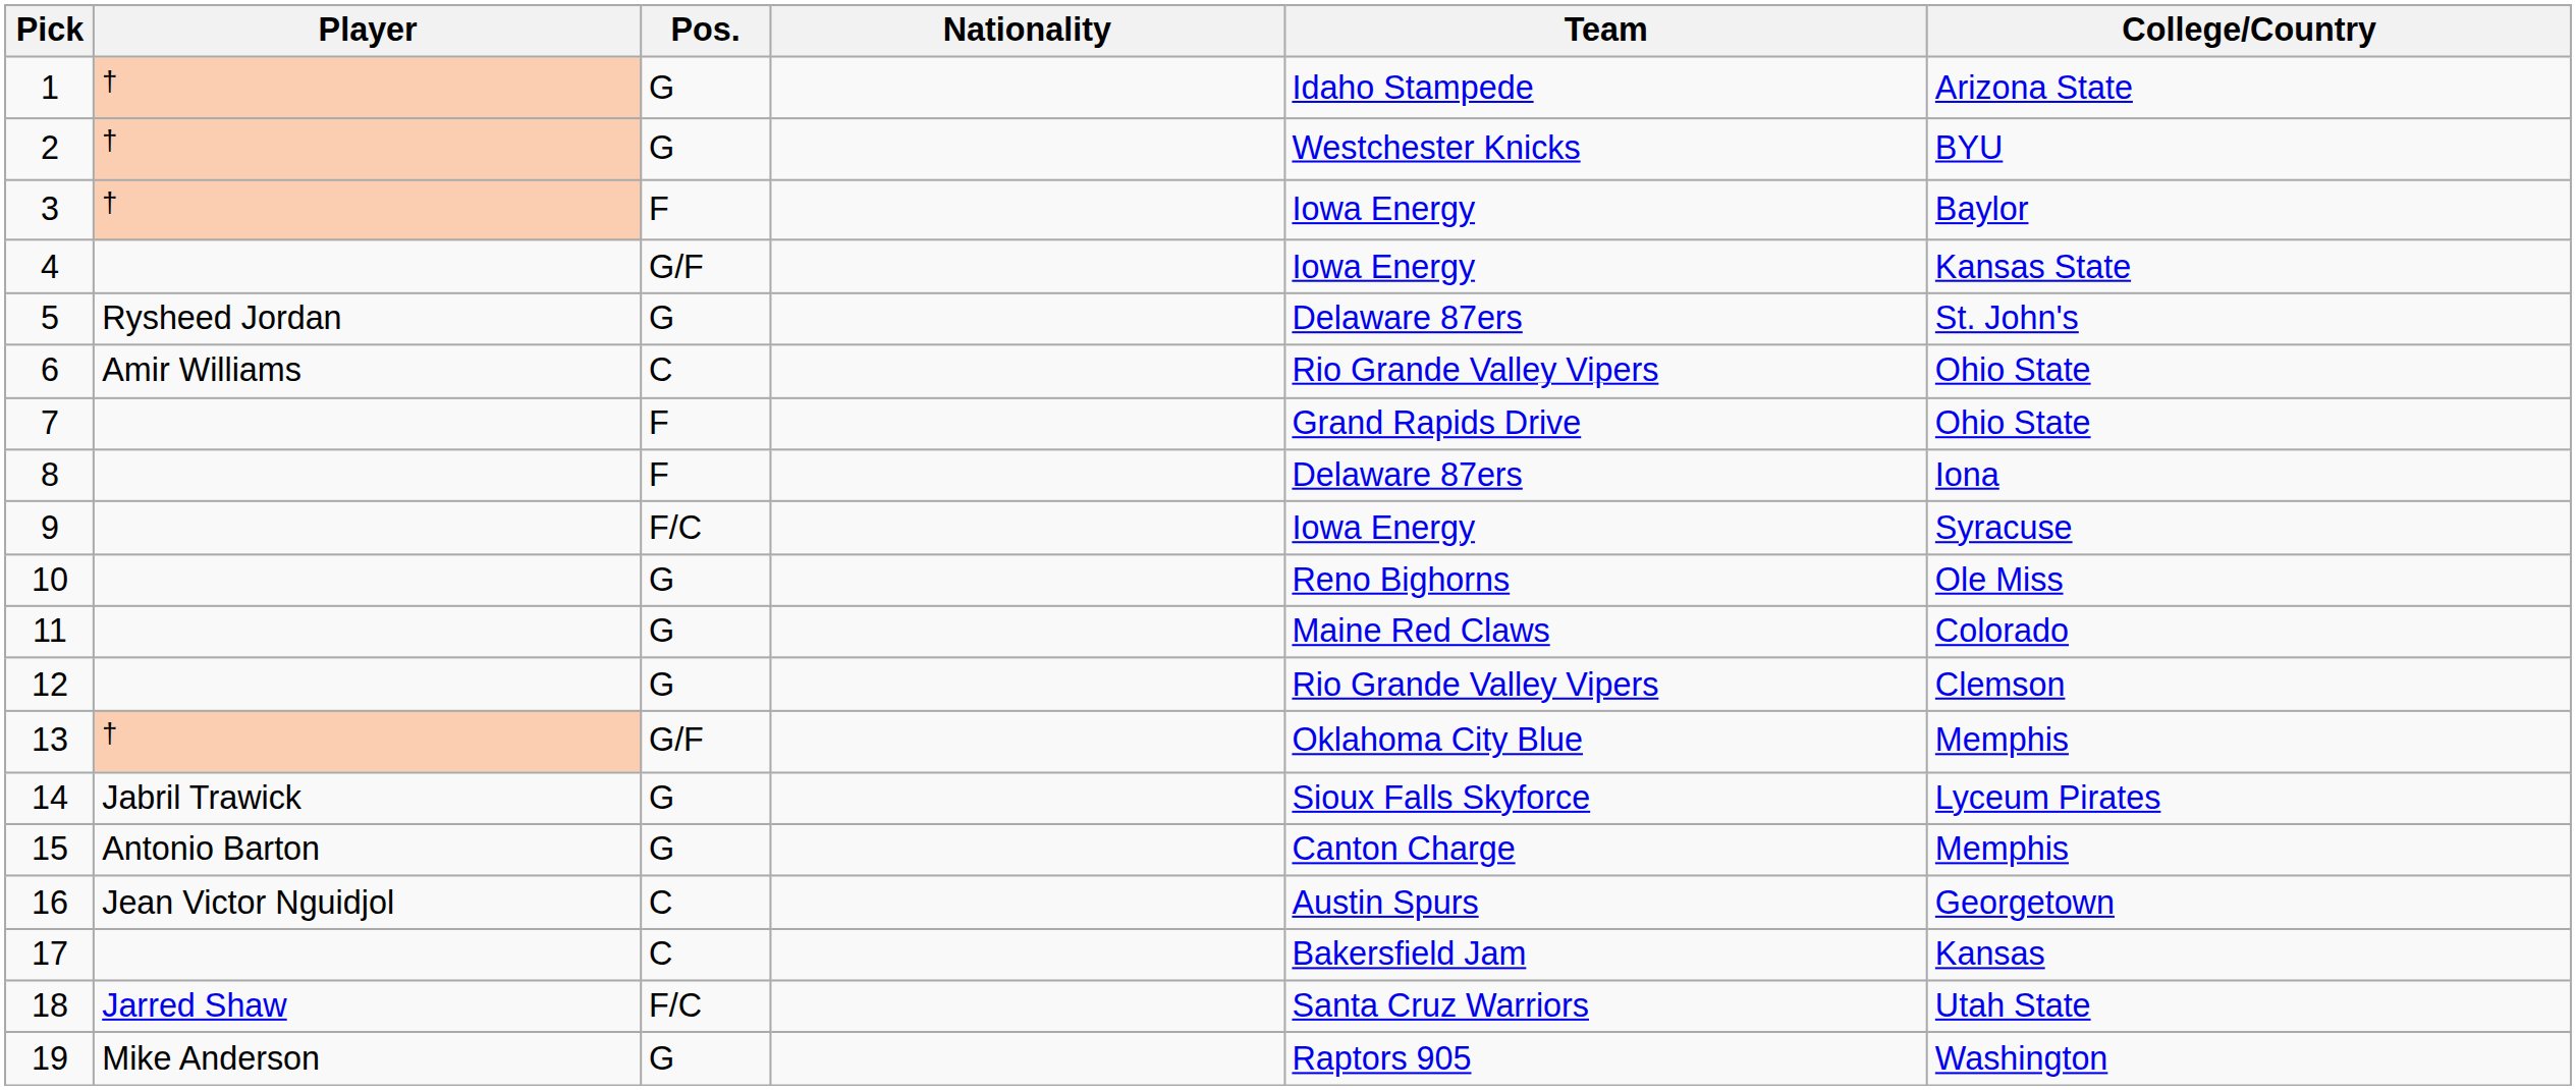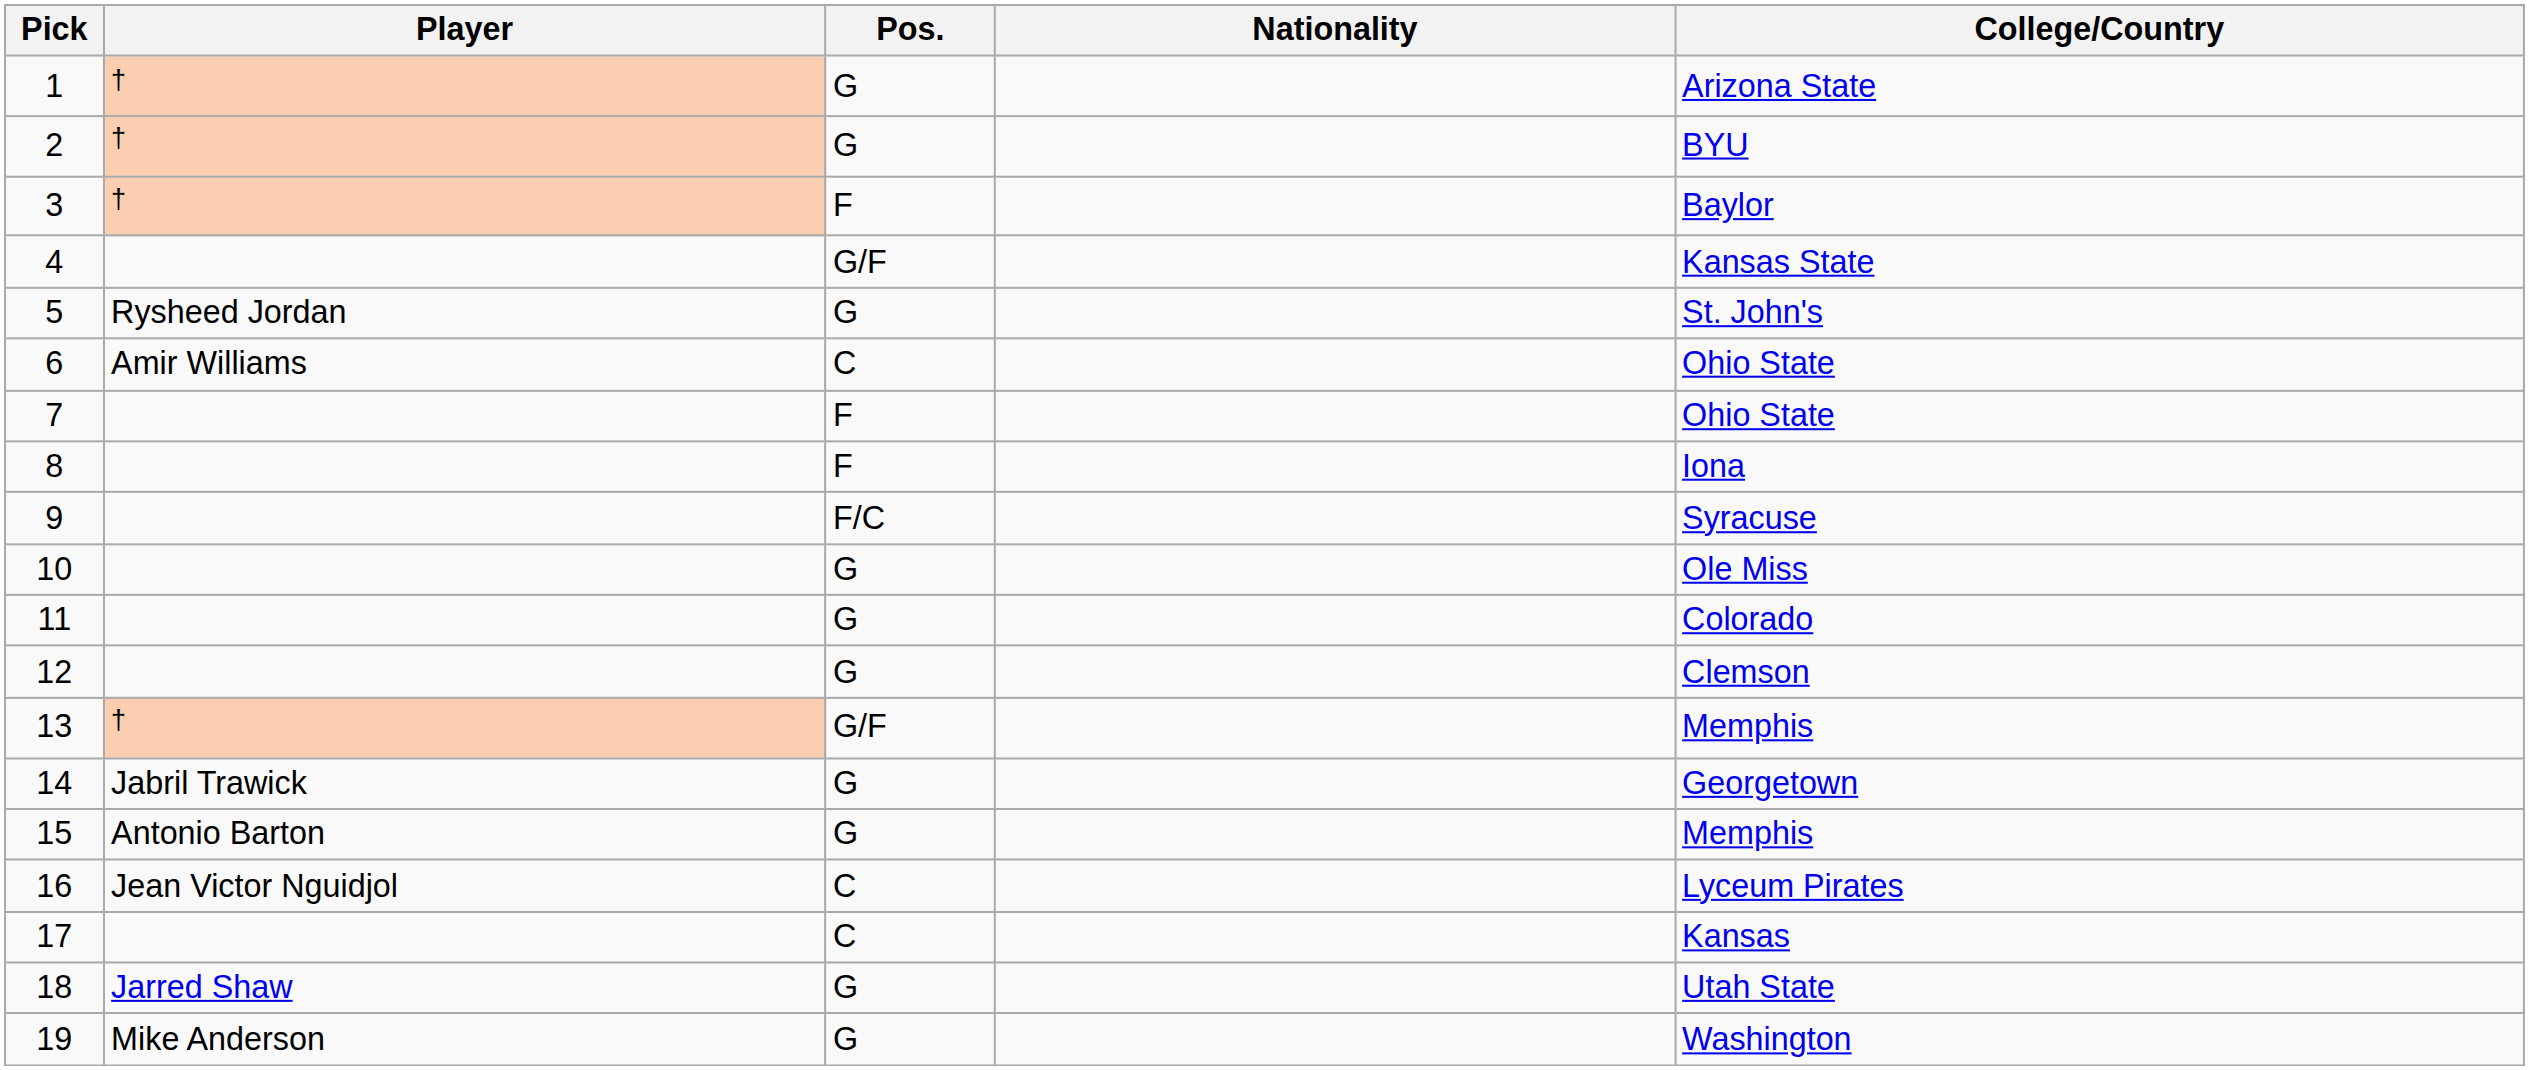- column: Team | Idaho Stampede | Westchester Knicks | Iowa Energy | Iowa Energy | Delaware 87ers | Rio Grande Valley Vipers | Grand Rapids Drive | Delaware 87ers | Iowa Energy | Reno Bighorns | Maine Red Claws | Rio Grande Valley Vipers | Oklahoma City Blue | Sioux Falls Skyforce | Canton Charge | Austin Spurs | Bakersfield Jam | Santa Cruz Warriors | Raptors 905
14 | College/Country: Lyceum Pirates -> Georgetown
16 | College/Country: Georgetown -> Lyceum Pirates
18 | Pos.: F/C -> G
